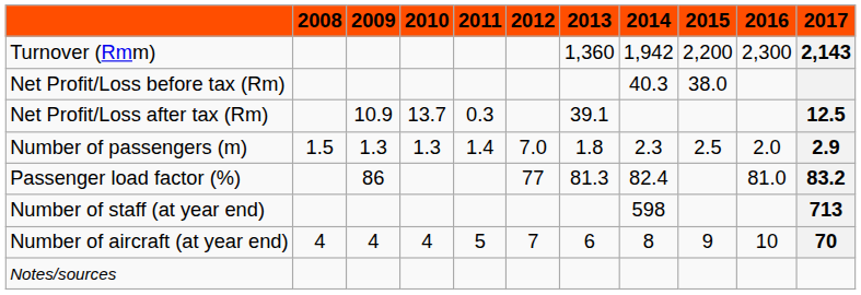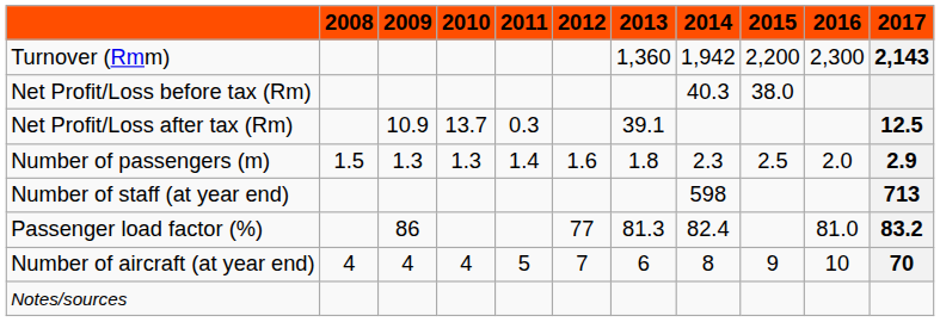Number of passengers (m) | 2012: 7.0 -> 1.6
rows swapped: Passenger load factor (%) <-> Number of staff (at year end)
